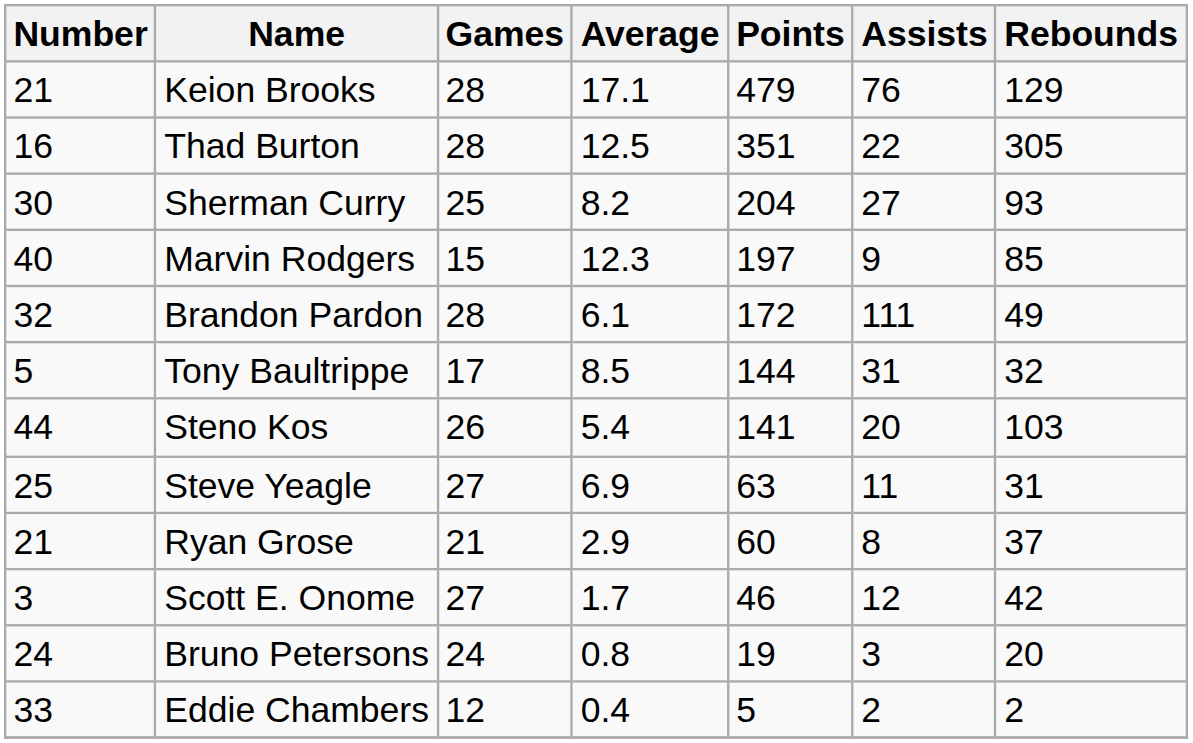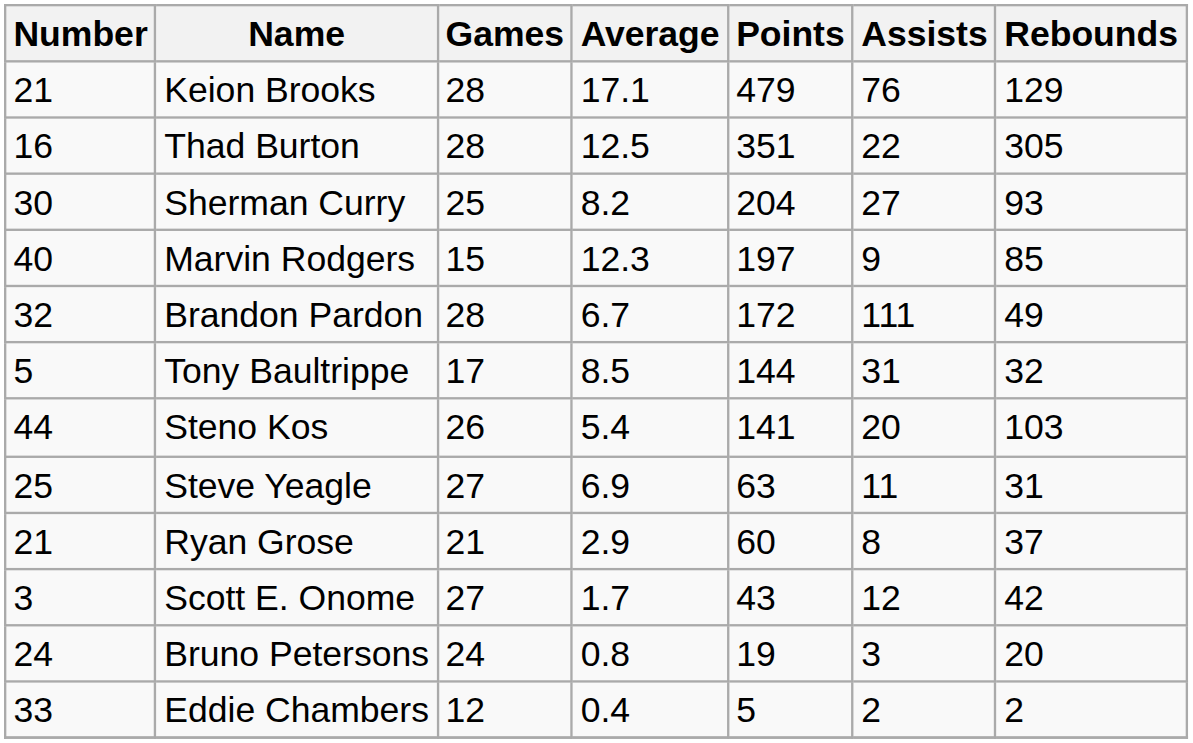Brandon Pardon | Average: 6.1 -> 6.7
Scott E. Onome | Points: 46 -> 43
